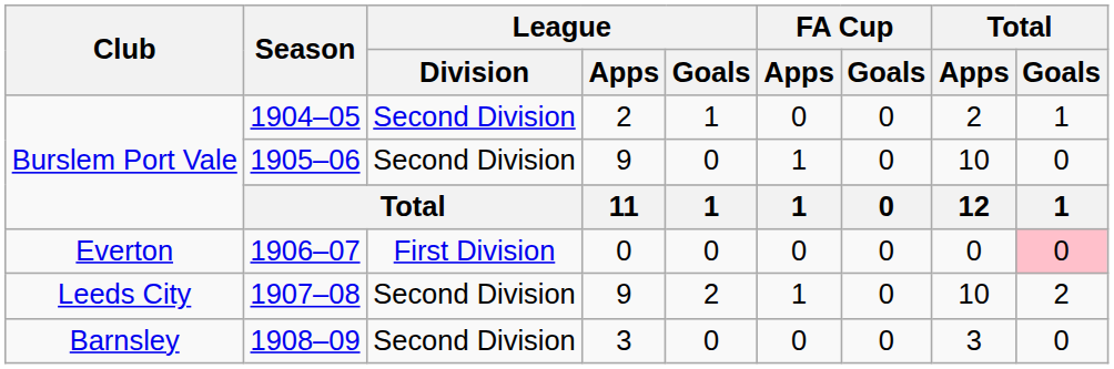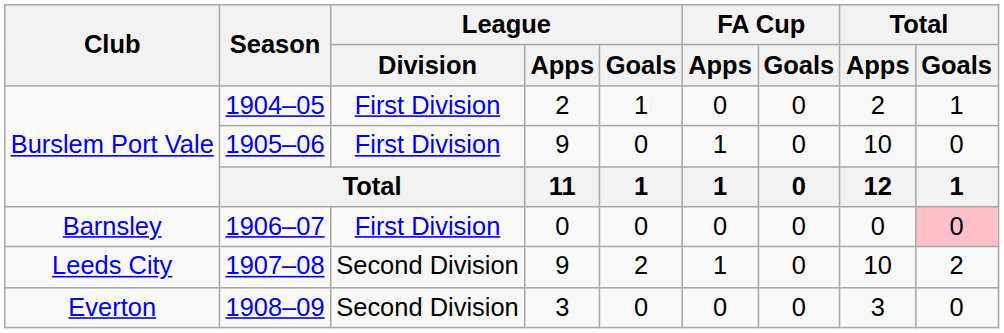1904–05 | League / Division: Second Division -> First Division
1905–06 | League / Division: Second Division -> First Division
1906–07 | Club: Everton -> Barnsley
1908–09 | Club: Barnsley -> Everton
